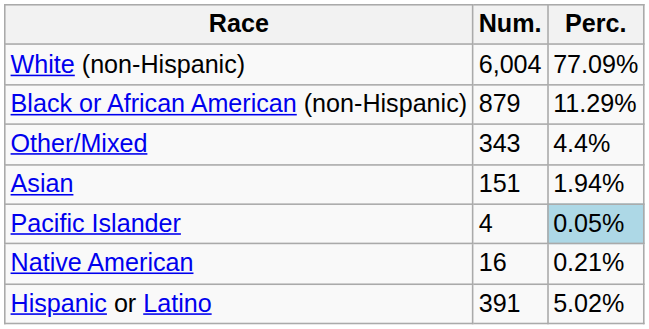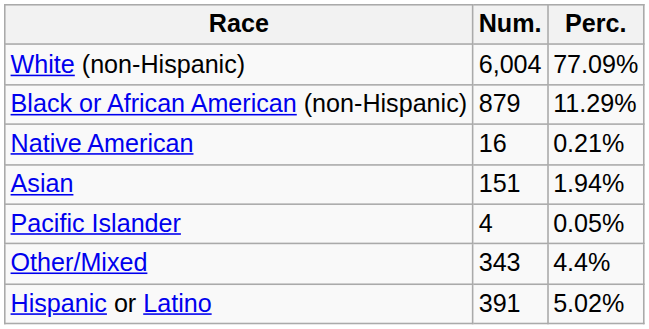rows swapped: Native American <-> Other/Mixed
Pacific Islander | Perc.: lightblue background -> no background
